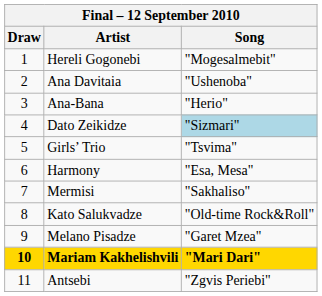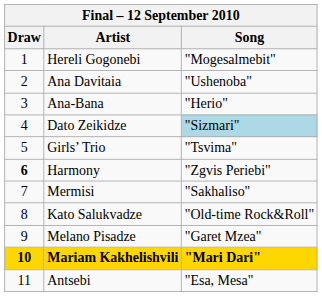Harmony | Draw: normal -> bold
Harmony | Song: "Esa, Mesa" -> "Zgvis Periebi"
Antsebi | Song: "Zgvis Periebi" -> "Esa, Mesa"
